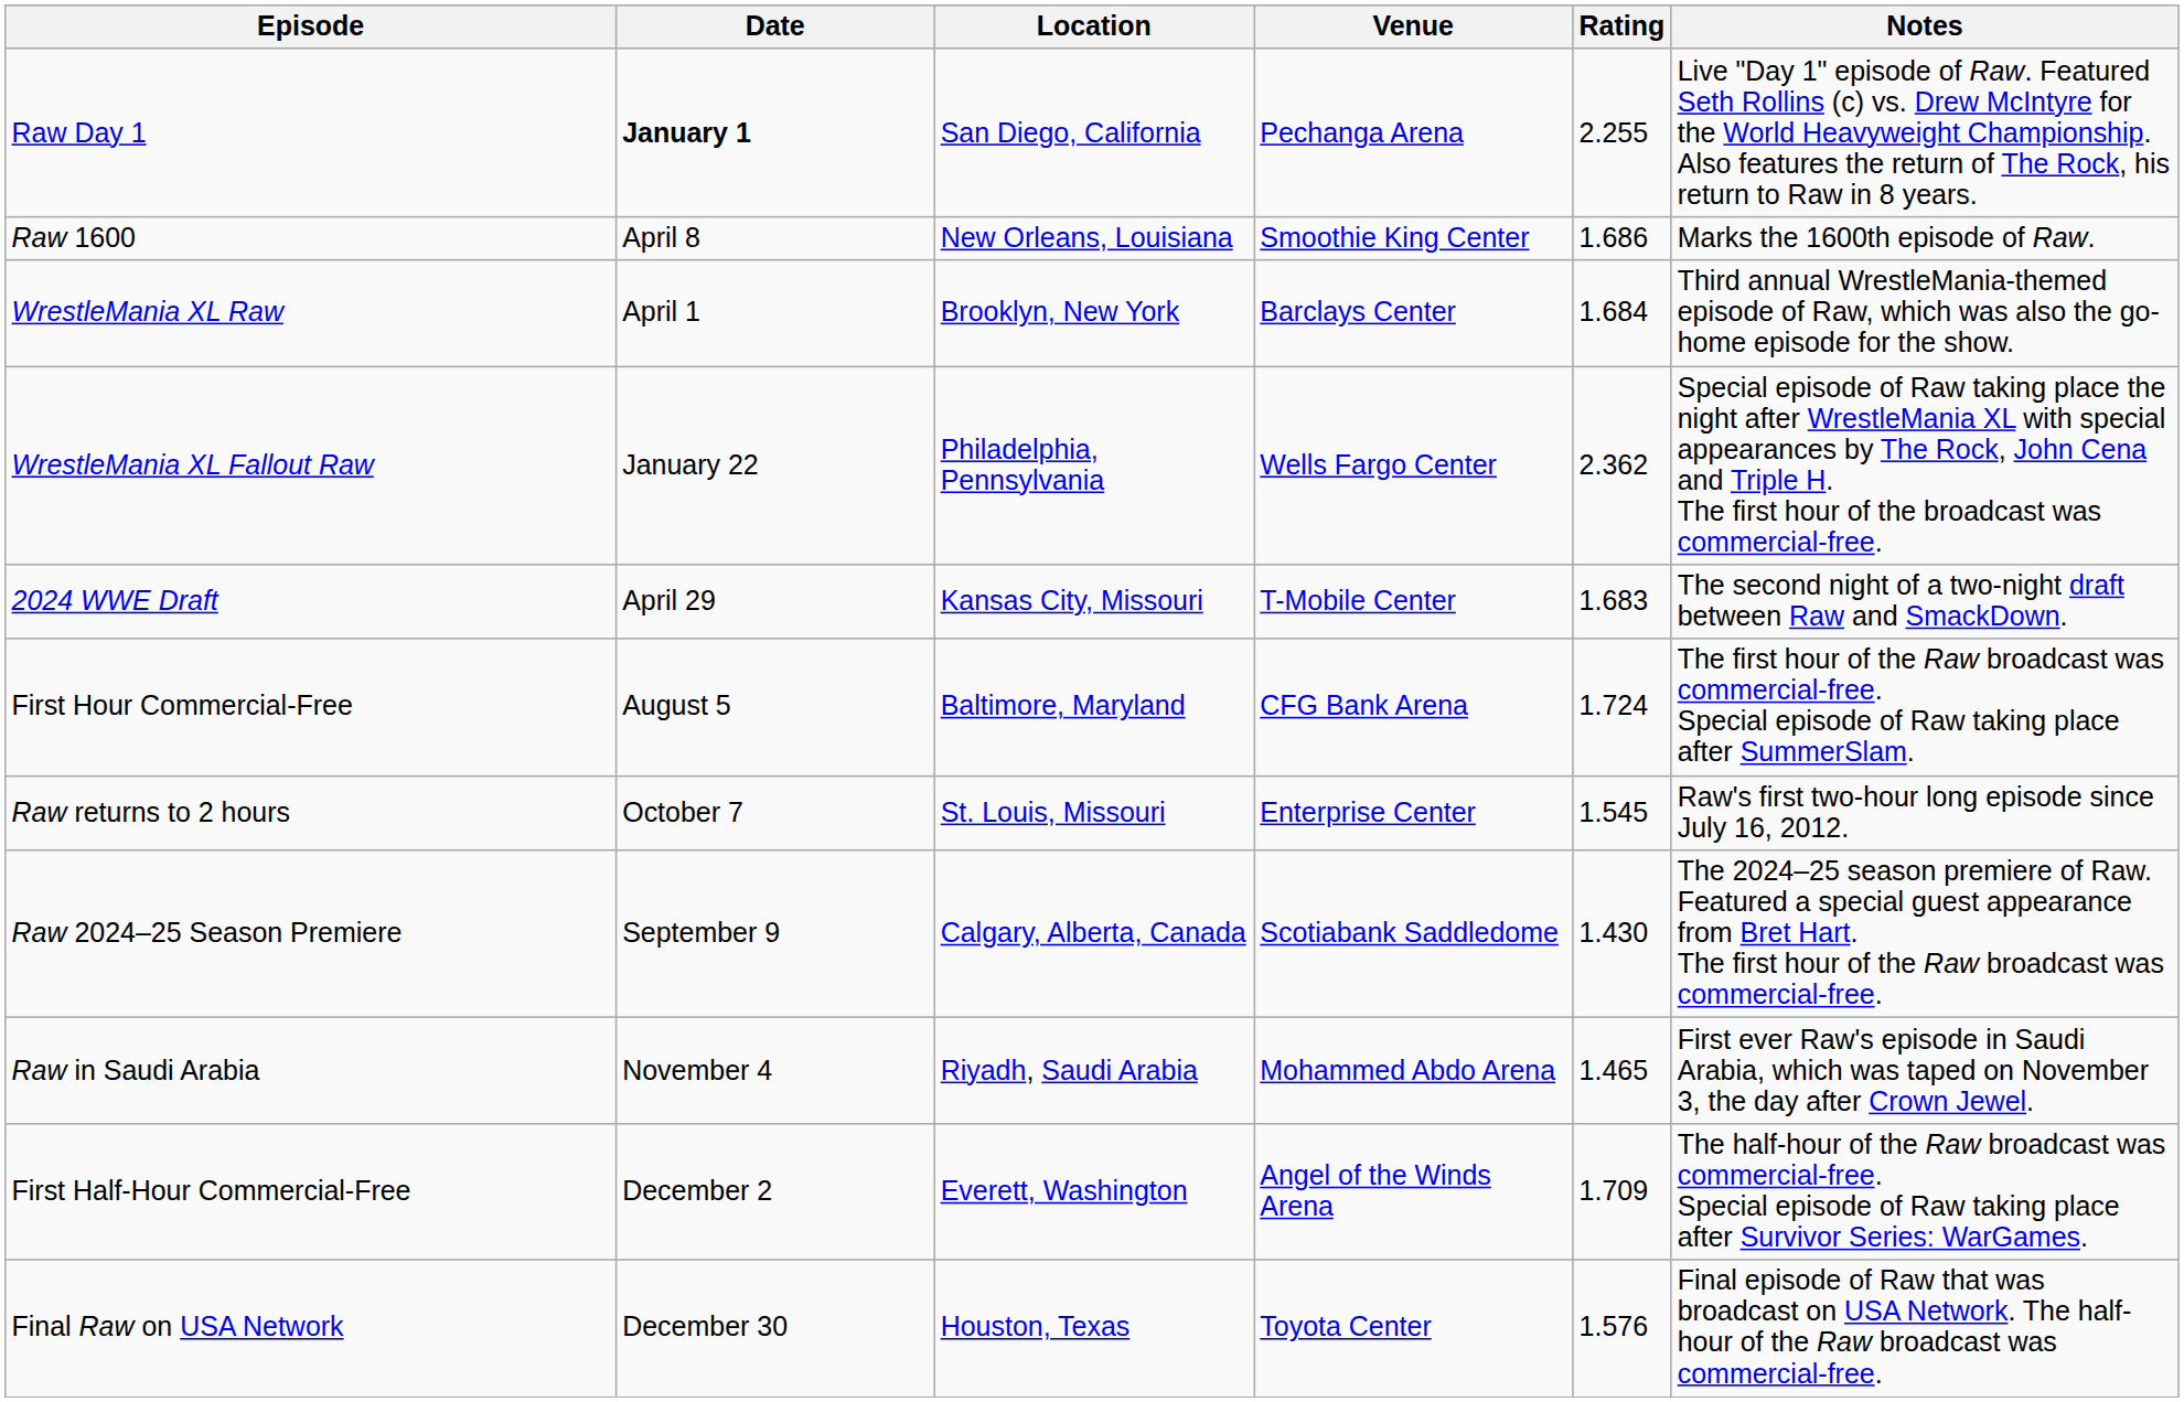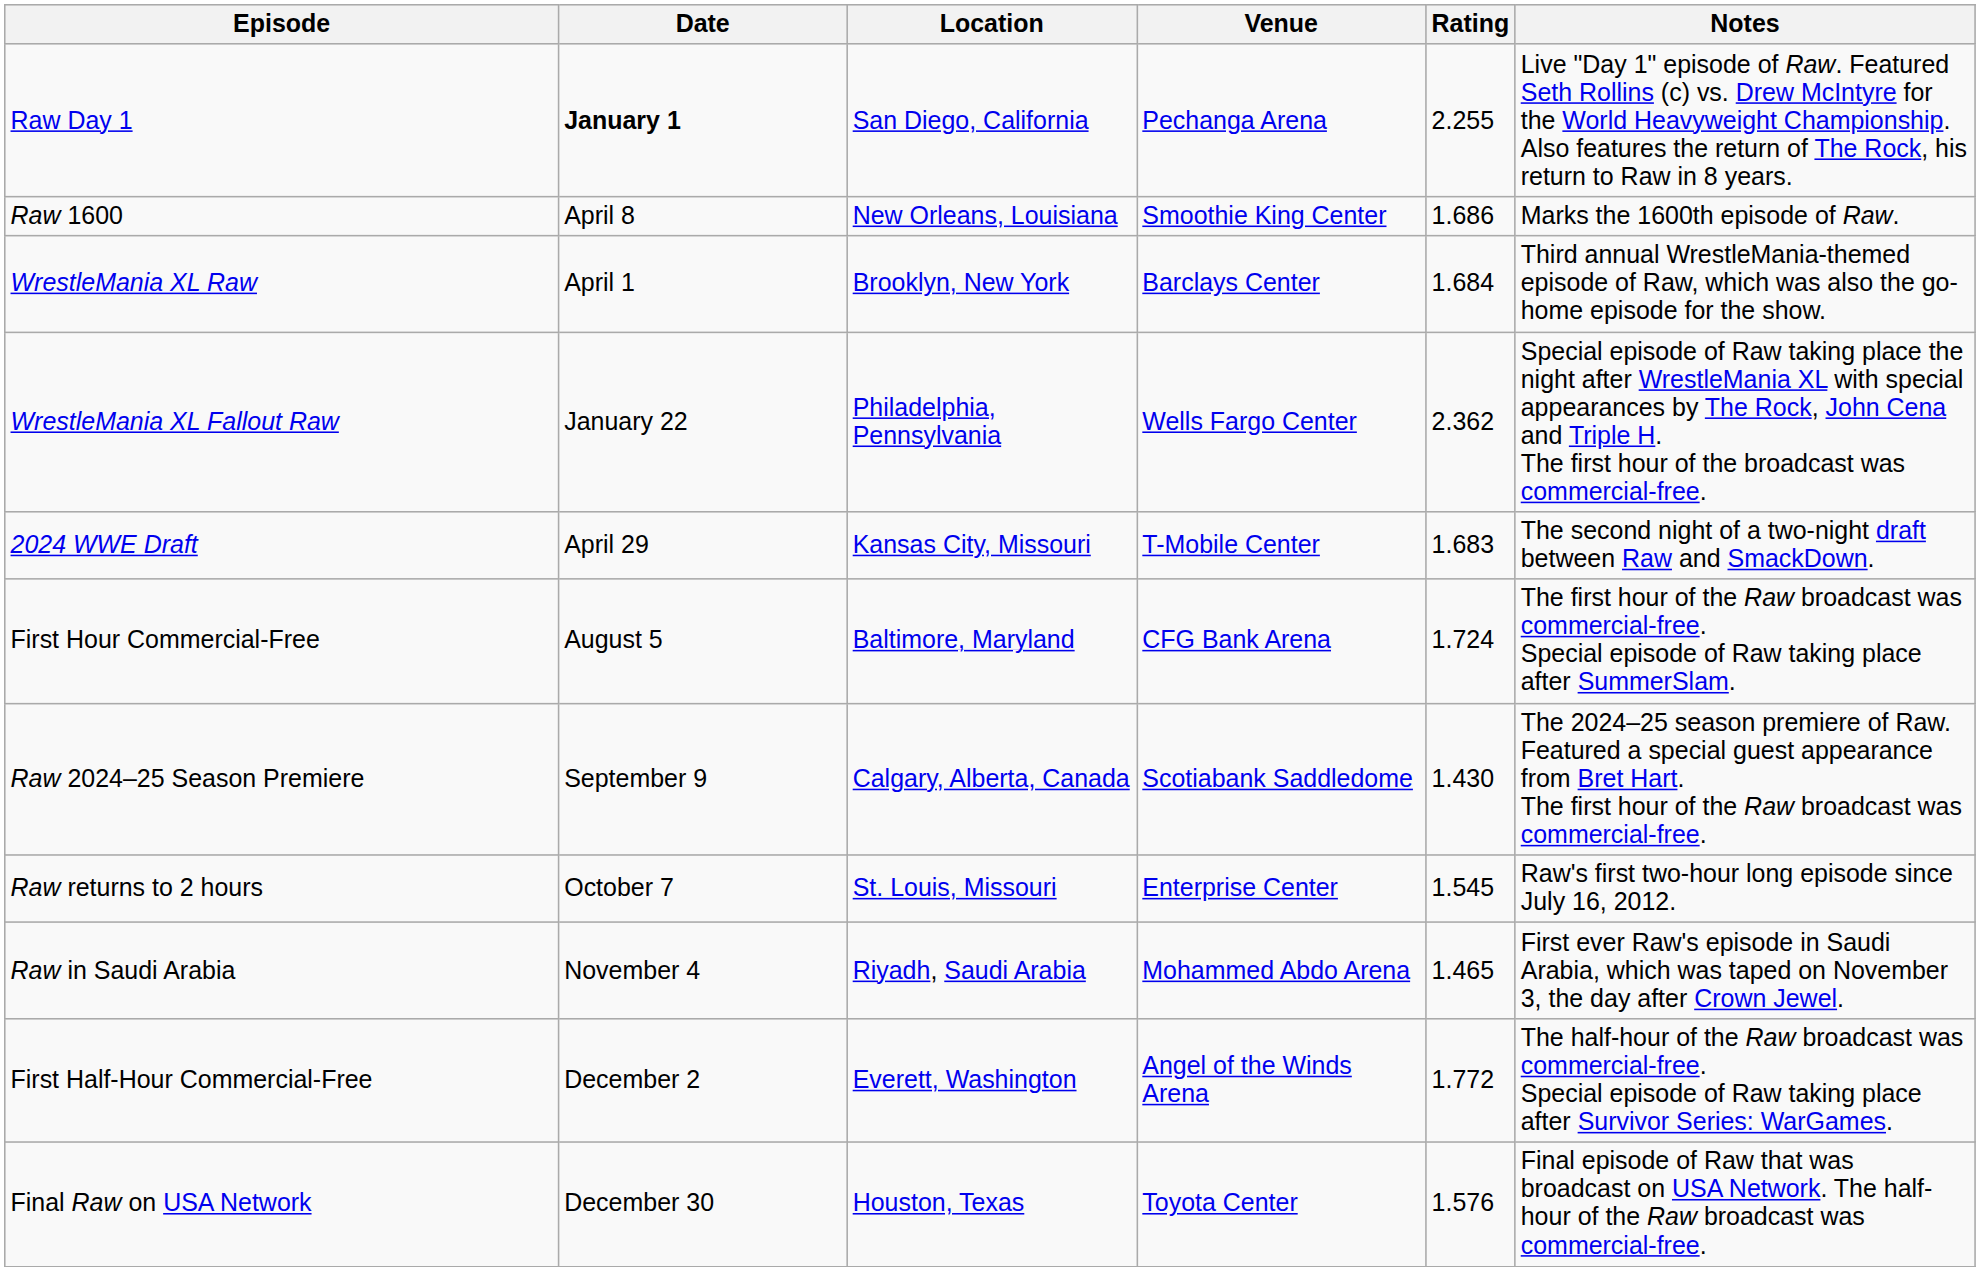rows swapped: Raw 2024–25 Season Premiere <-> Raw returns to 2 hours
First Half-Hour Commercial-Free | Rating: 1.709 -> 1.772
